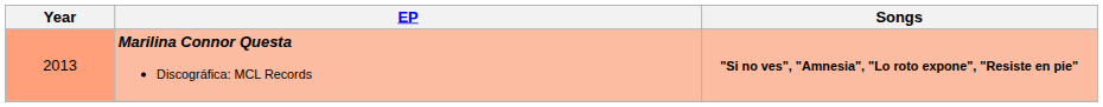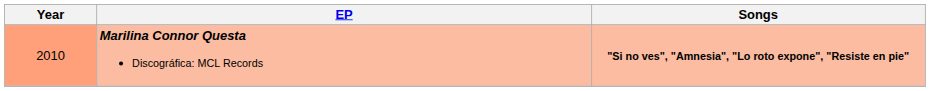Marilina Connor Questa Discográfica: MCL Records | Year: 2013 -> 2010
